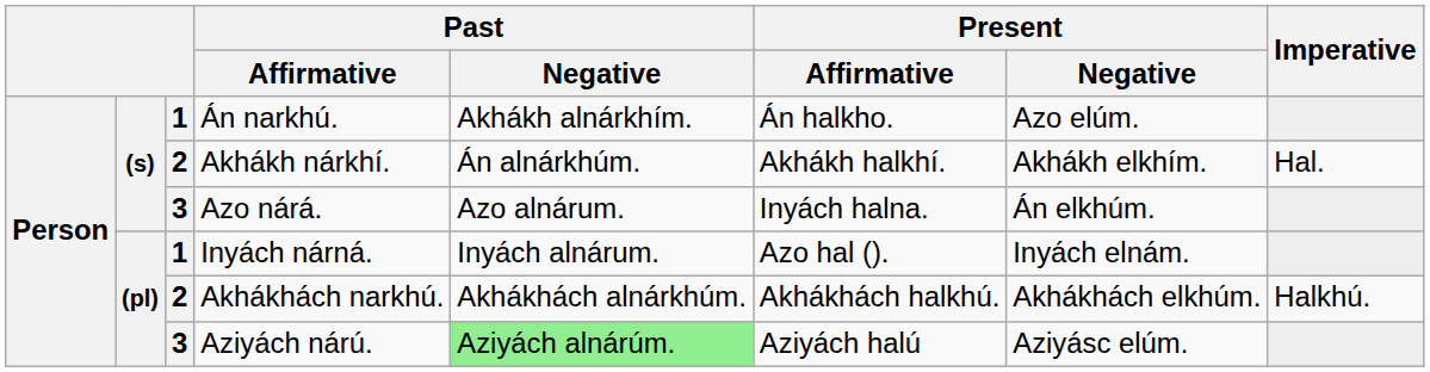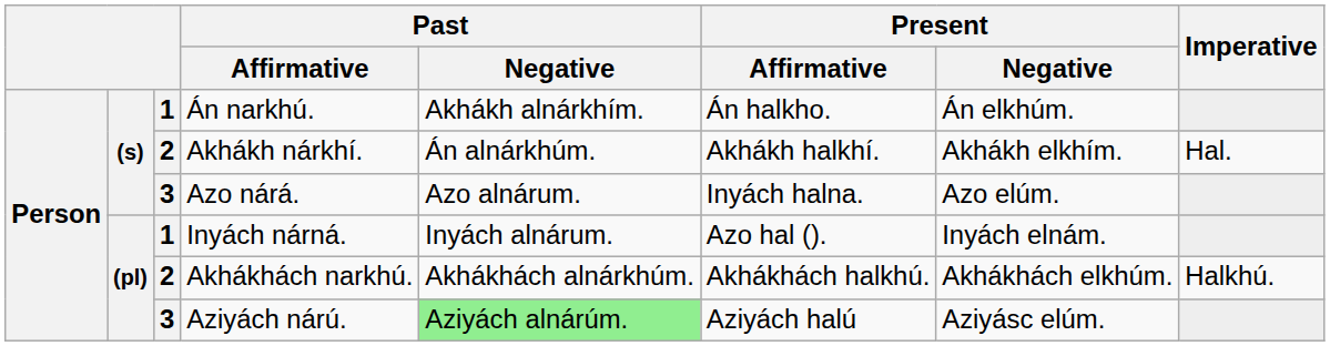Án narkhú. | Present / Negative: Azo elúm. -> Án elkhúm.
Azo nárá. | Present / Negative: Án elkhúm. -> Azo elúm.
